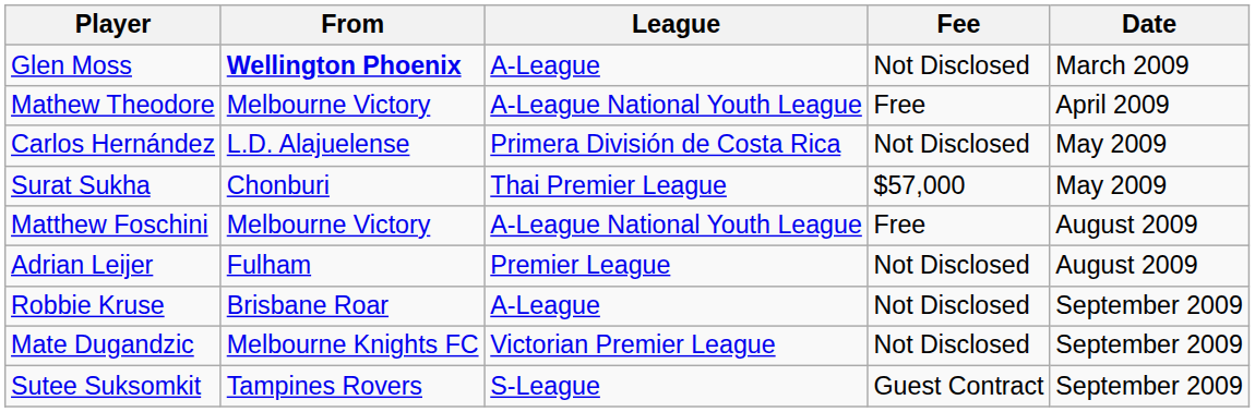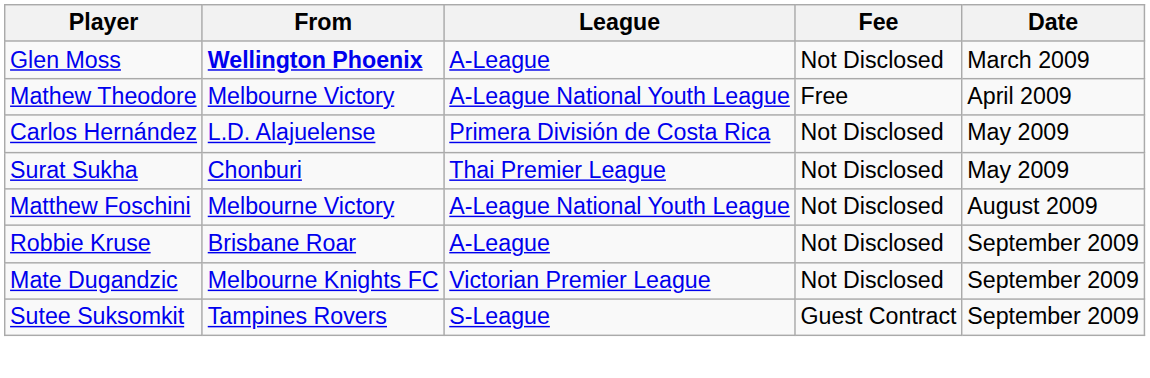Surat Sukha | Fee: $57,000 -> Not Disclosed
Matthew Foschini | Fee: Free -> Not Disclosed
- row: Adrian Leijer | Fulham | Premier League | Not Disclosed | August 2009
